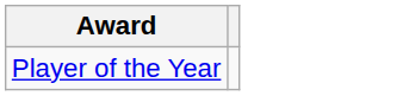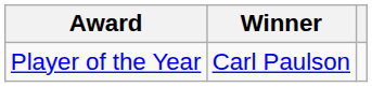+ column: Winner | Carl Paulson
